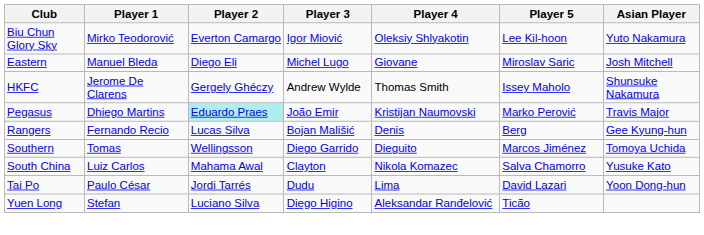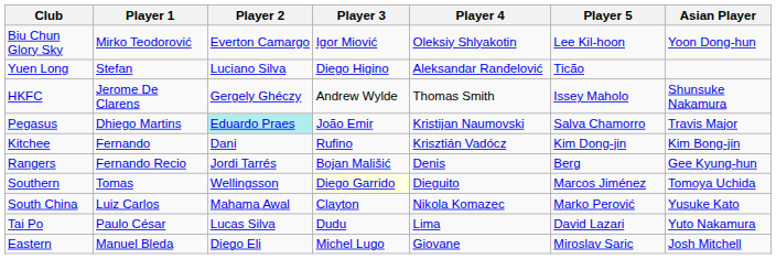Biu Chun Glory Sky | Asian Player: Yuto Nakamura -> Yoon Dong-hun
rows swapped: Eastern <-> Yuen Long
Pegasus | Player 5: Marko Perović -> Salva Chamorro
+ row: Kitchee | Fernando | Dani | Rufino | Krisztián Vadócz | Kim Dong-jin | Kim Bong-jin
Rangers | Player 2: Lucas Silva -> Jordi Tarrés
Southern | Player 3: no background -> lightyellow background
South China | Player 5: Salva Chamorro -> Marko Perović
Tai Po | Player 2: Jordi Tarrés -> Lucas Silva
Tai Po | Asian Player: Yoon Dong-hun -> Yuto Nakamura
